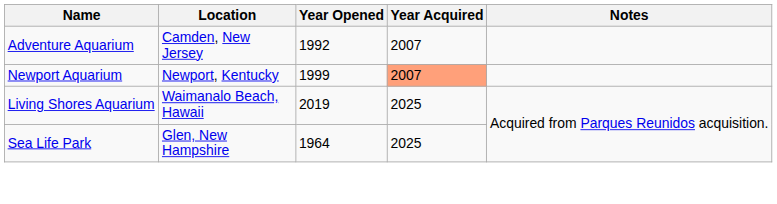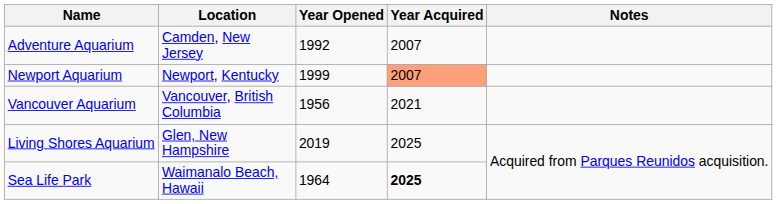+ row: Vancouver Aquarium | Vancouver, British Columbia | 1956 | 2021
Living Shores Aquarium | Location: Waimanalo Beach, Hawaii -> Glen, New Hampshire
Sea Life Park | Location: Glen, New Hampshire -> Waimanalo Beach, Hawaii
Sea Life Park | Year Acquired: normal -> bold
